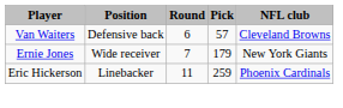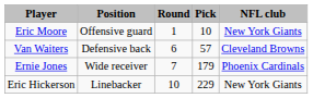+ row: Eric Moore | Offensive guard | 1 | 10 | New York Giants
Ernie Jones | NFL club: New York Giants -> Phoenix Cardinals
Eric Hickerson | Round: 11 -> 10
Eric Hickerson | Pick: 259 -> 229
Eric Hickerson | NFL club: Phoenix Cardinals -> New York Giants
